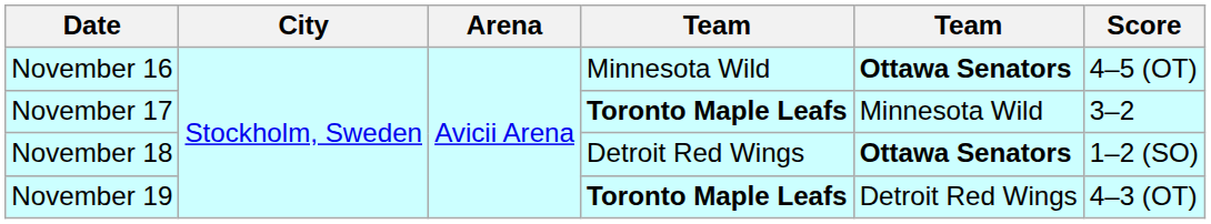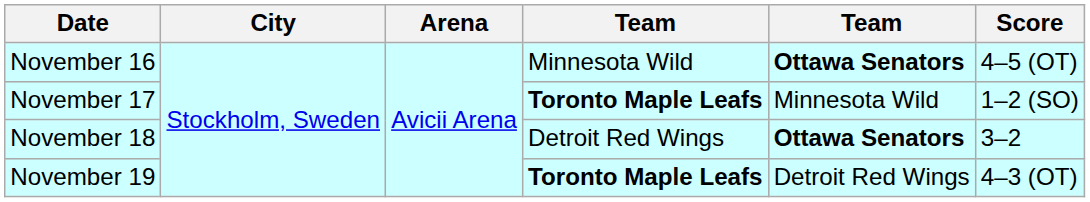November 17 | Score: 3–2 -> 1–2 (SO)
November 18 | Score: 1–2 (SO) -> 3–2
